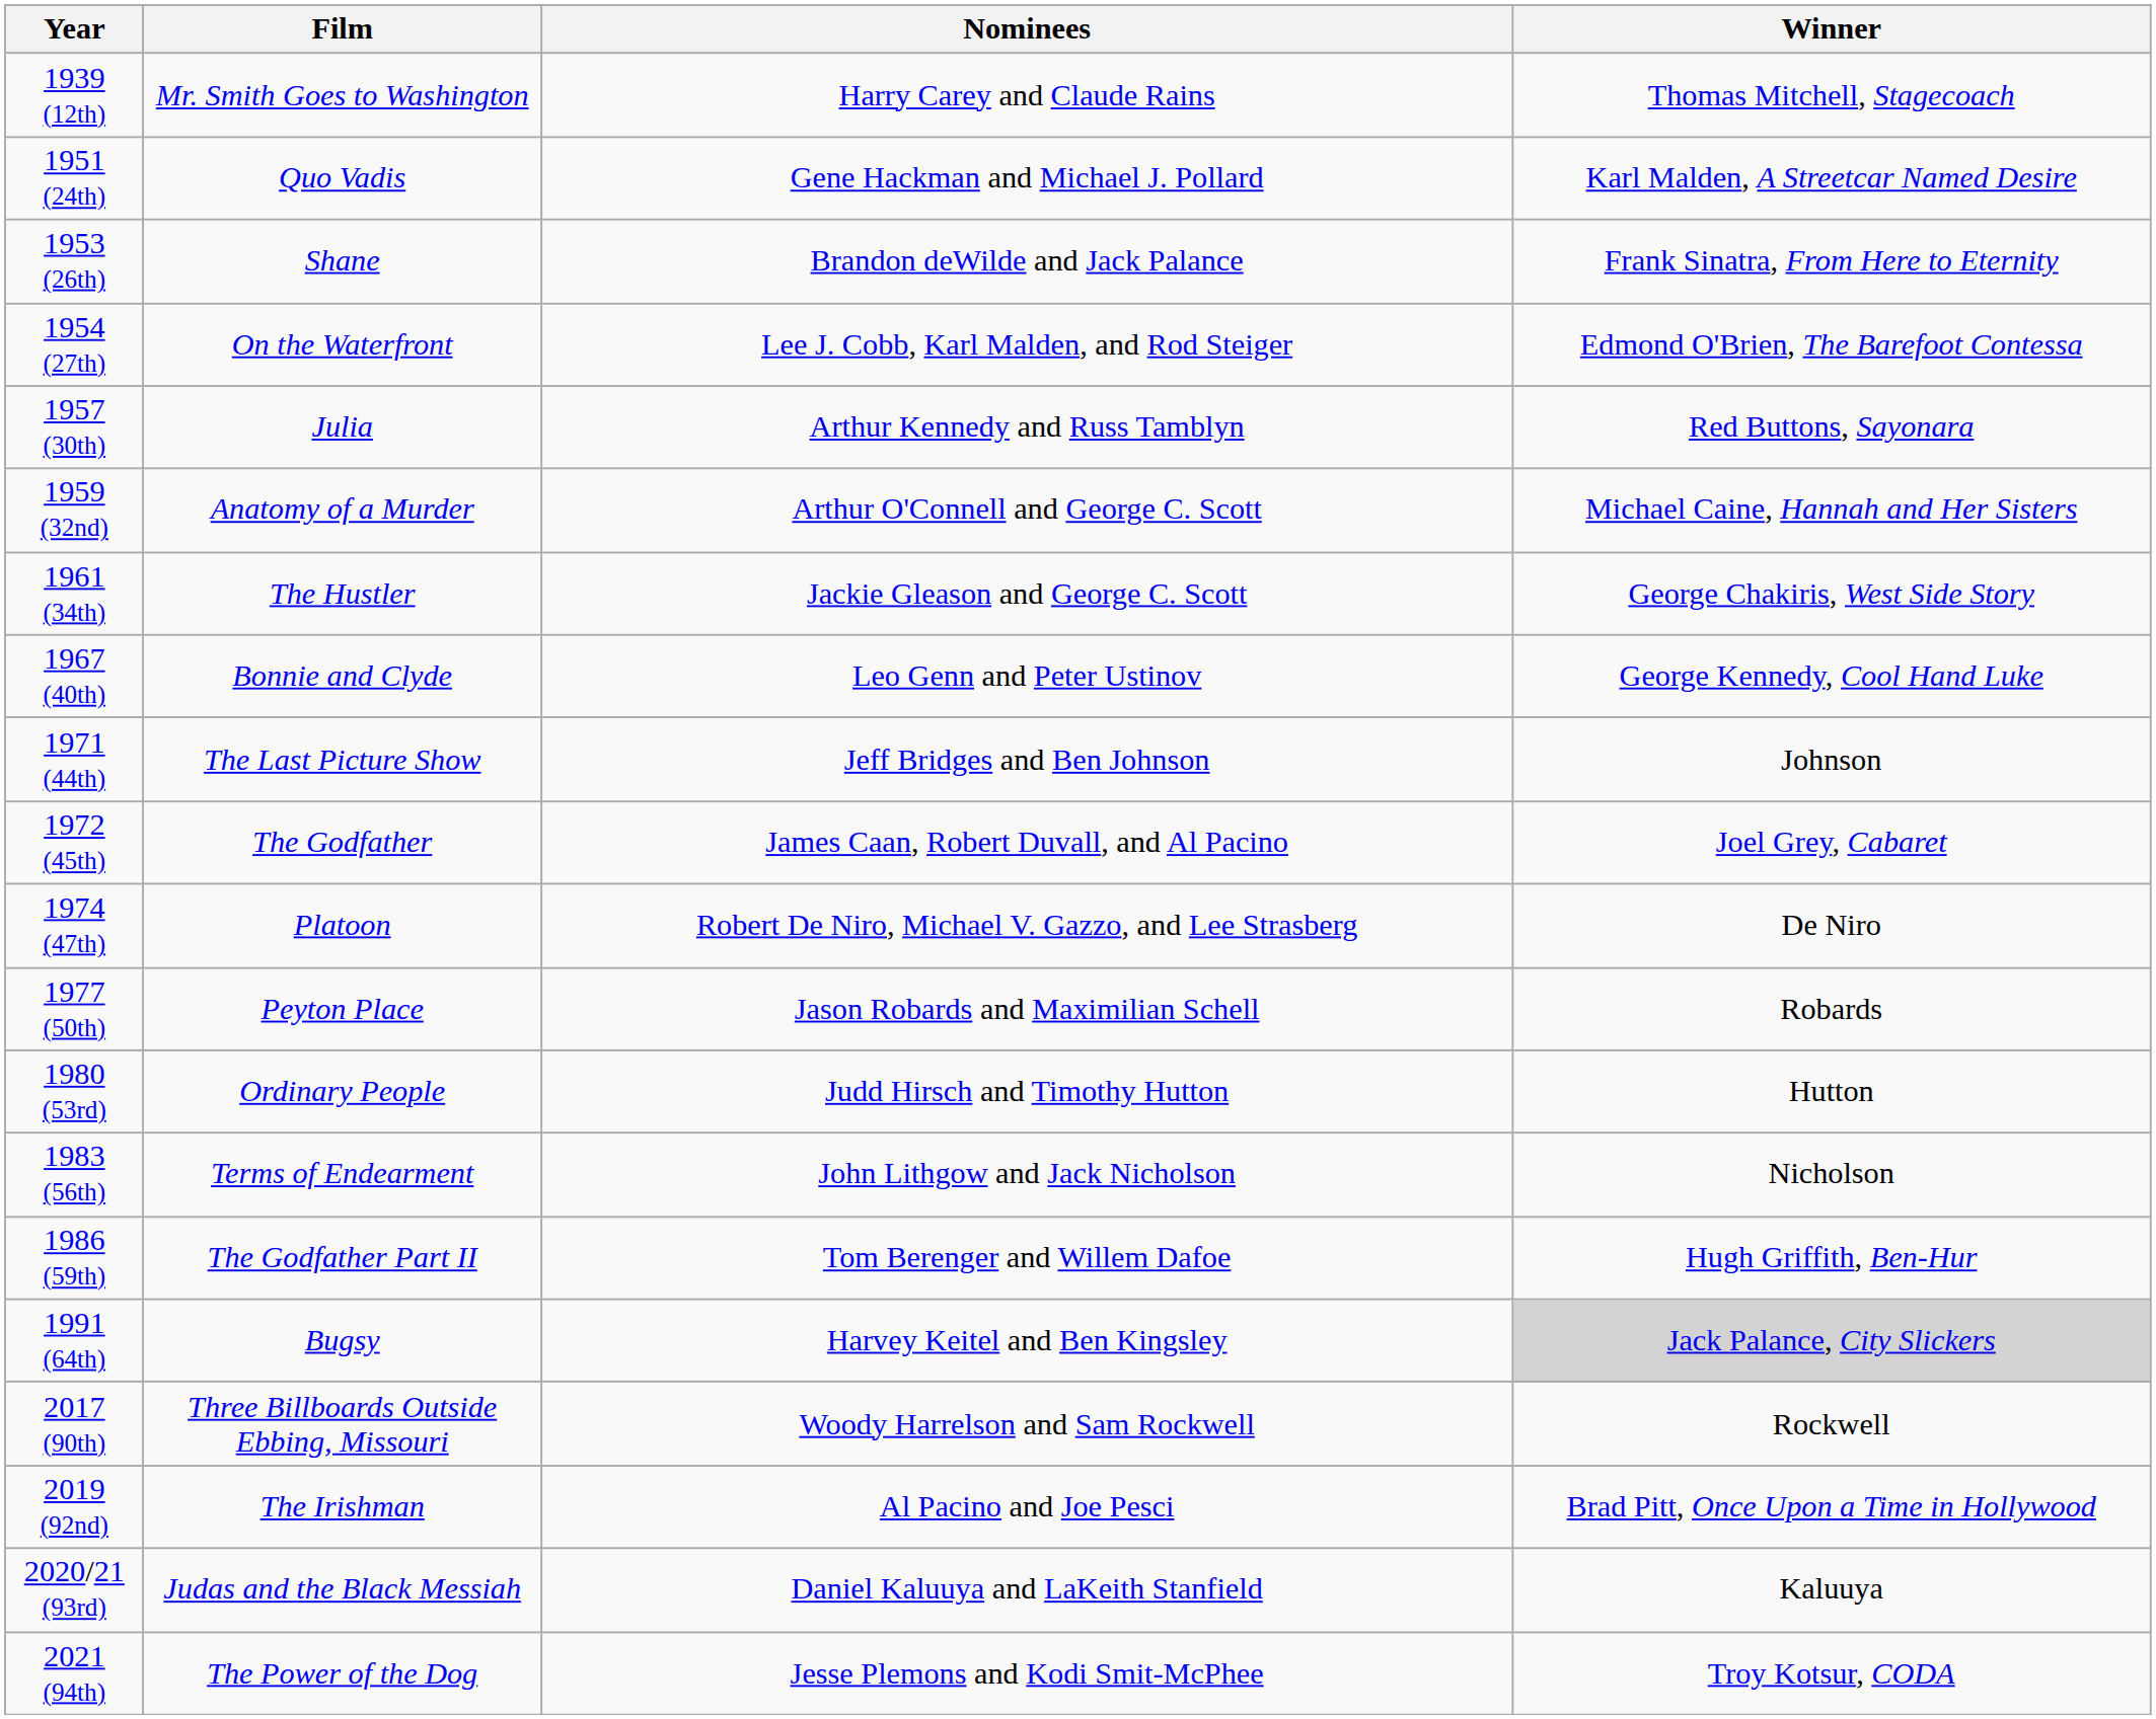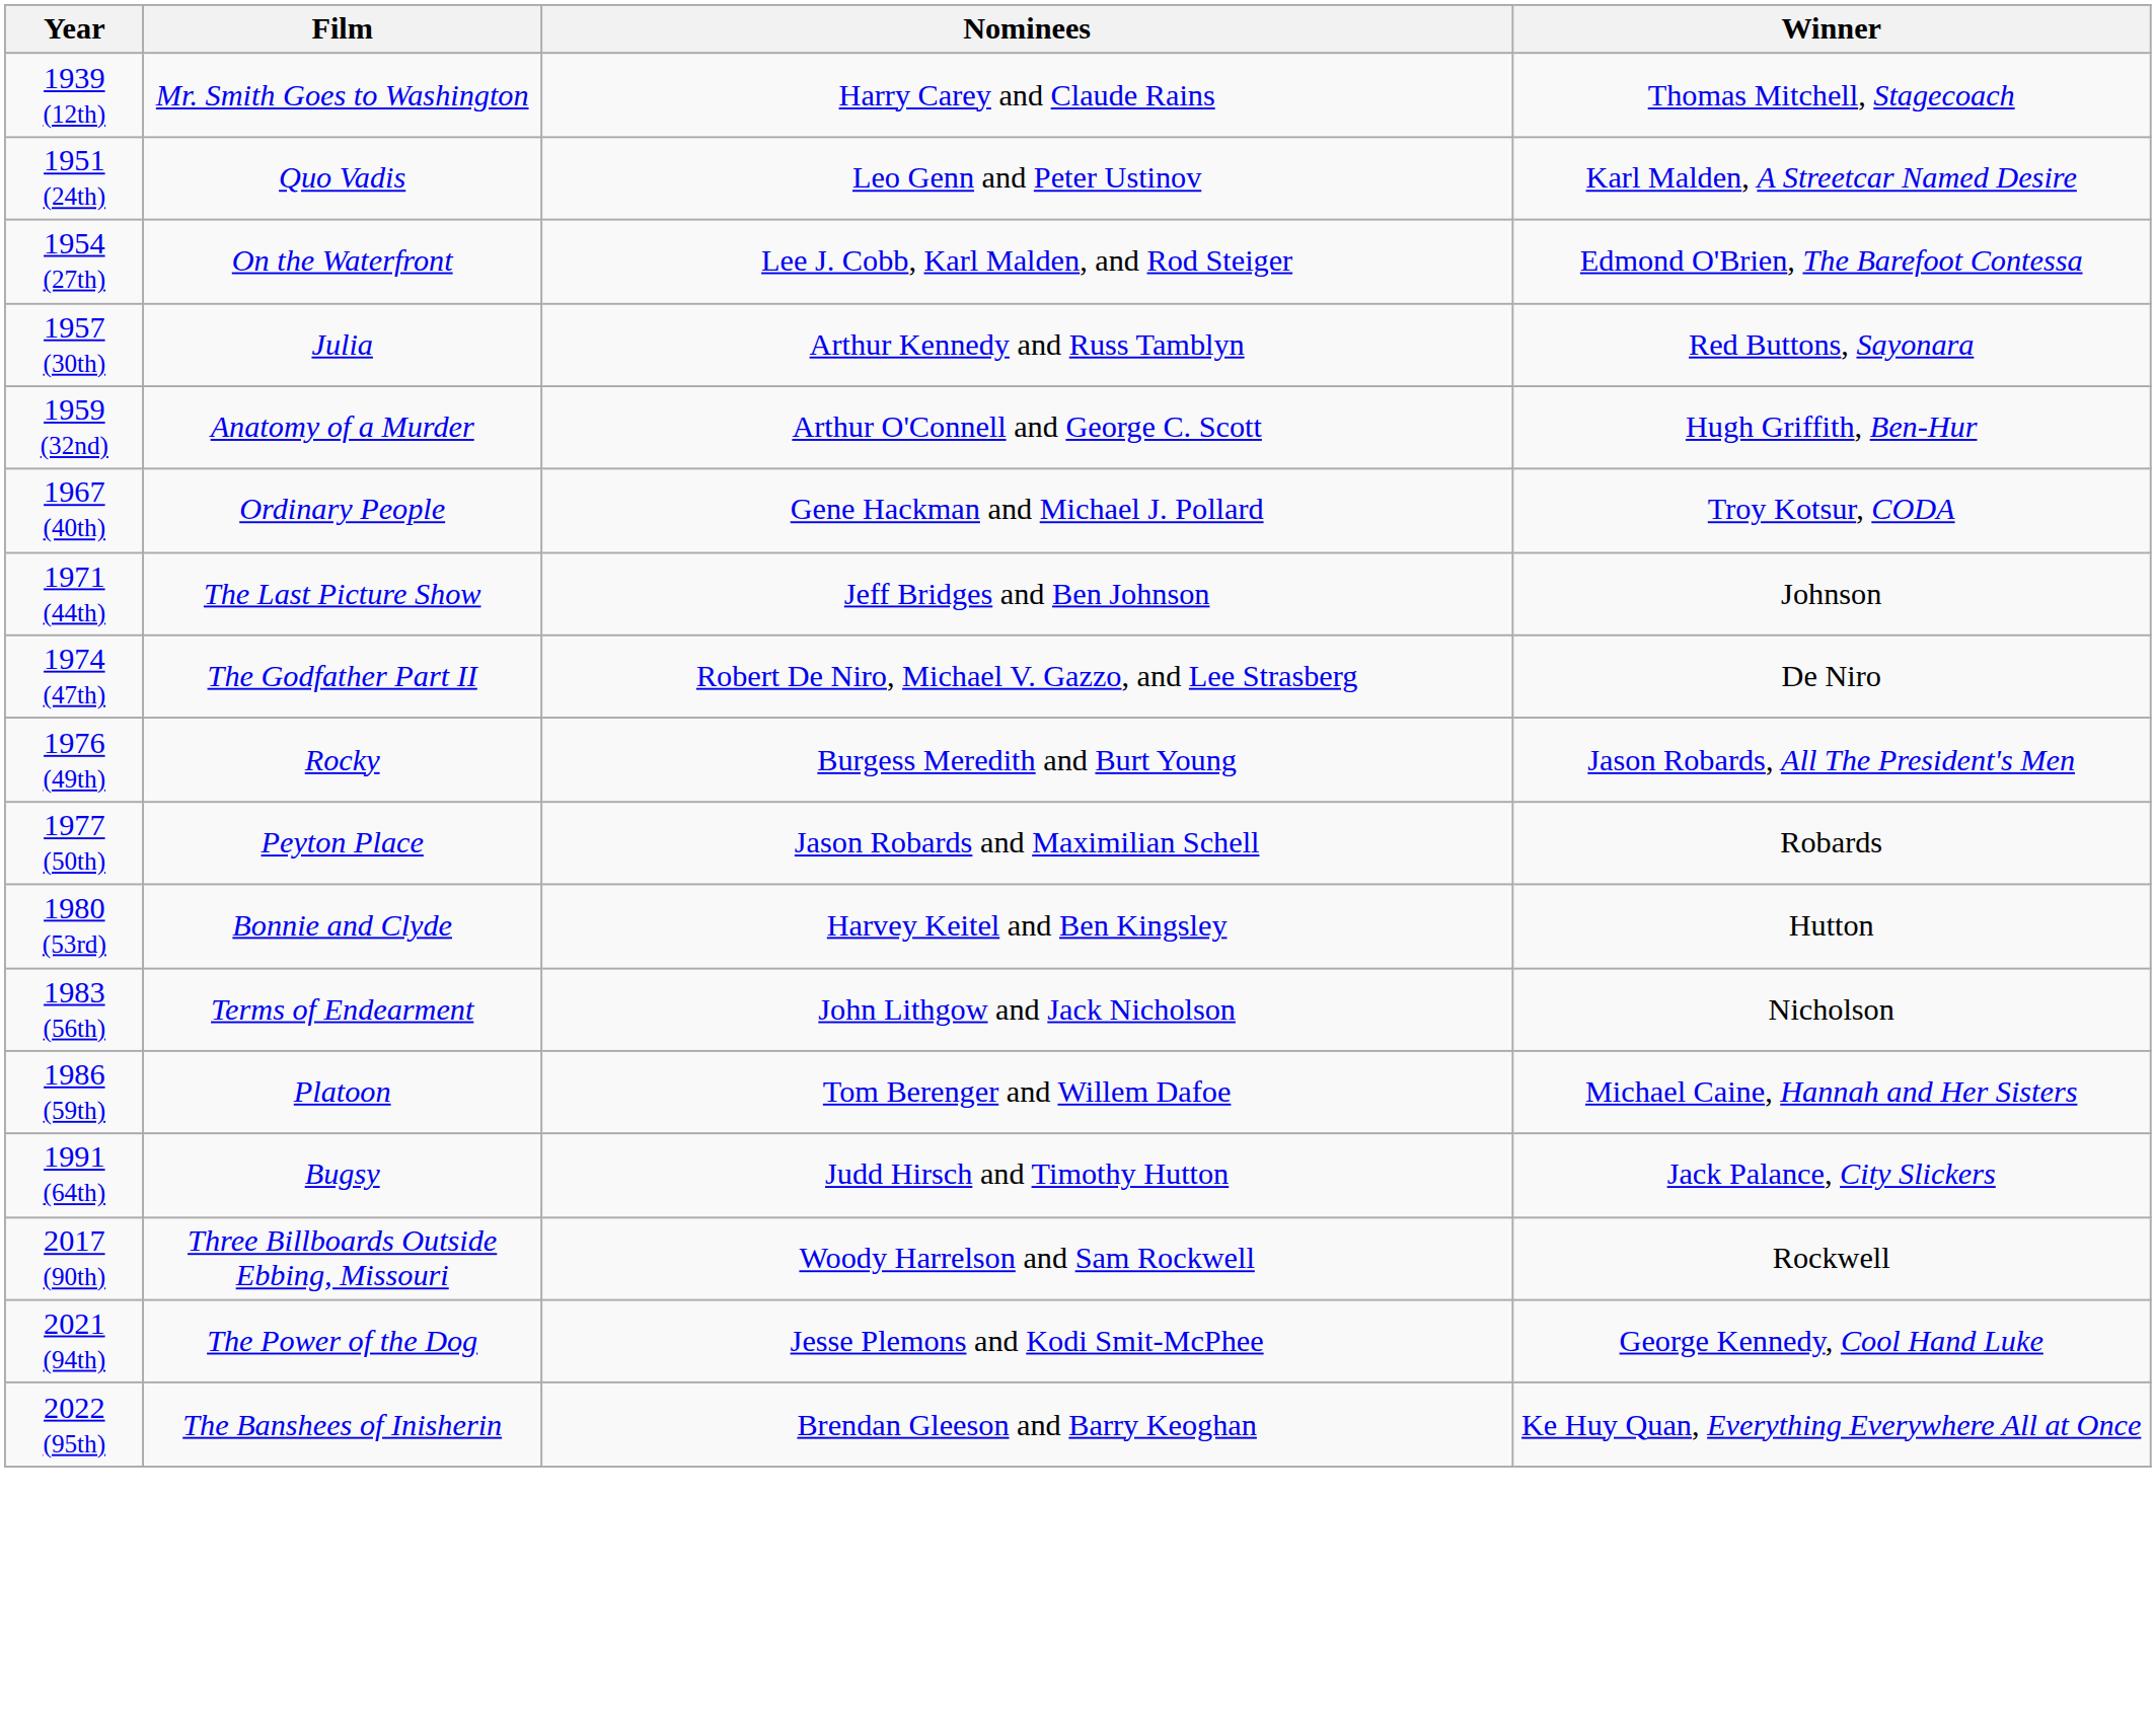1951 (24th) | Nominees: Gene Hackman and Michael J. Pollard -> Leo Genn and Peter Ustinov
- row: 1953 (26th) | Shane | Brandon deWilde and Jack Palance | Frank Sinatra, From Here to Eternity
1959 (32nd) | Winner: Michael Caine, Hannah and Her Sisters -> Hugh Griffith, Ben-Hur
- row: 1961 (34th) | The Hustler | Jackie Gleason and George C. Scott | George Chakiris, West Side Story
1967 (40th) | Film: Bonnie and Clyde -> Ordinary People
1967 (40th) | Nominees: Leo Genn and Peter Ustinov -> Gene Hackman and Michael J. Pollard
1967 (40th) | Winner: George Kennedy, Cool Hand Luke -> Troy Kotsur, CODA
- row: 1972 (45th) | The Godfather | James Caan, Robert Duvall, and Al Pacino | Joel Grey, Cabaret
1974 (47th) | Film: Platoon -> The Godfather Part II
+ row: 1976 (49th) | Rocky | Burgess Meredith and Burt Young | Jason Robards, All The President's Men
1980 (53rd) | Film: Ordinary People -> Bonnie and Clyde
1980 (53rd) | Nominees: Judd Hirsch and Timothy Hutton -> Harvey Keitel and Ben Kingsley
1986 (59th) | Film: The Godfather Part II -> Platoon
1986 (59th) | Winner: Hugh Griffith, Ben-Hur -> Michael Caine, Hannah and Her Sisters
1991 (64th) | Nominees: Harvey Keitel and Ben Kingsley -> Judd Hirsch and Timothy Hutton
1991 (64th) | Winner: lightgrey background -> no background
- row: 2019 (92nd) | The Irishman | Al Pacino and Joe Pesci | Brad Pitt, Once Upon a Time in Hollywood
- row: 2020/21 (93rd) | Judas and the Black Messiah | Daniel Kaluuya and LaKeith Stanfield | Kaluuya
2021 (94th) | Winner: Troy Kotsur, CODA -> George Kennedy, Cool Hand Luke
+ row: 2022 (95th) | The Banshees of Inisherin | Brendan Gleeson and Barry Keoghan | Ke Huy Quan, Everything Everywhere All at Once
